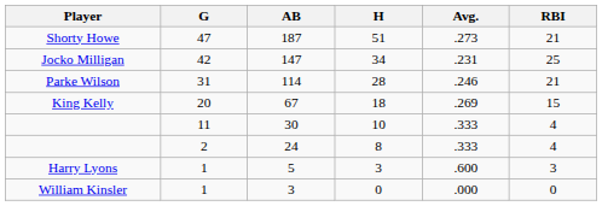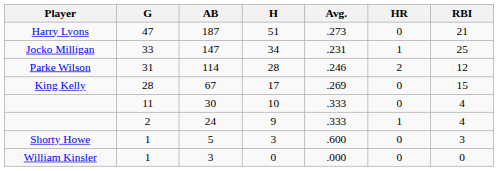+ column: HR | 0 | 1 | 2 | 0 | 0 | 1 | 0 | 0
187 | Player: Shorty Howe -> Harry Lyons
147 | G: 42 -> 33
114 | RBI: 21 -> 12
67 | G: 20 -> 28
67 | H: 18 -> 17
24 | H: 8 -> 9
5 | Player: Harry Lyons -> Shorty Howe
